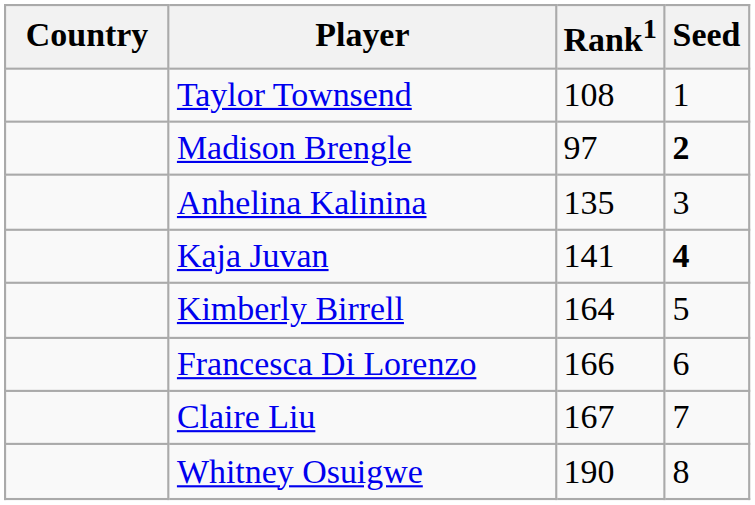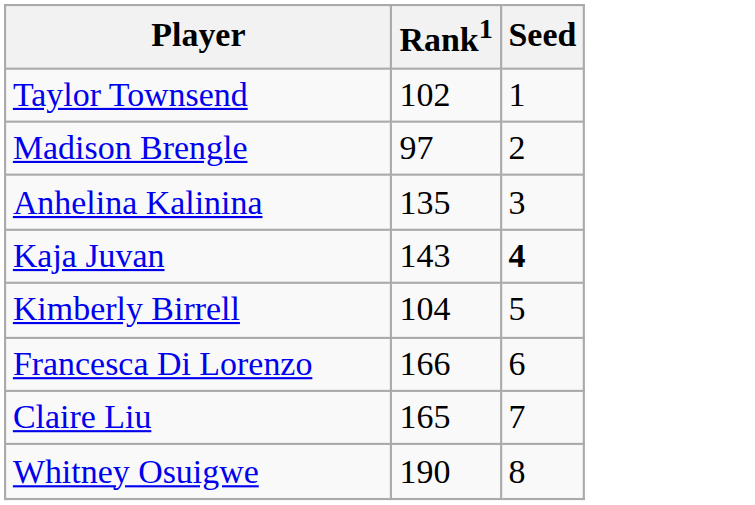- column: Country
Taylor Townsend | Rank1: 108 -> 102
Madison Brengle | Seed: bold -> normal
Kaja Juvan | Rank1: 141 -> 143
Kimberly Birrell | Rank1: 164 -> 104
Claire Liu | Rank1: 167 -> 165
